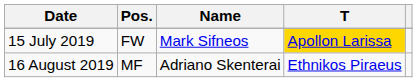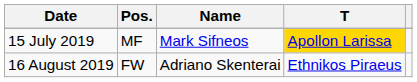15 July 2019 | Pos.: FW -> MF
16 August 2019 | Pos.: MF -> FW
